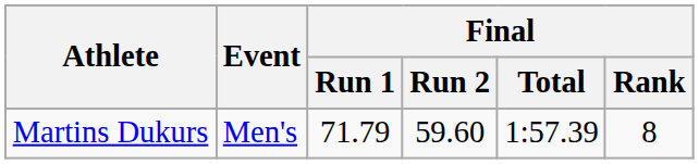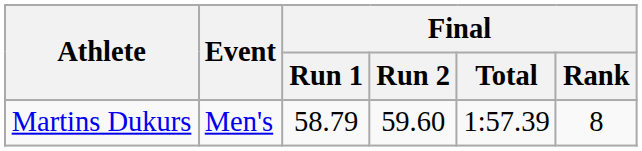Martins Dukurs | Final / Run 1: 71.79 -> 58.79
